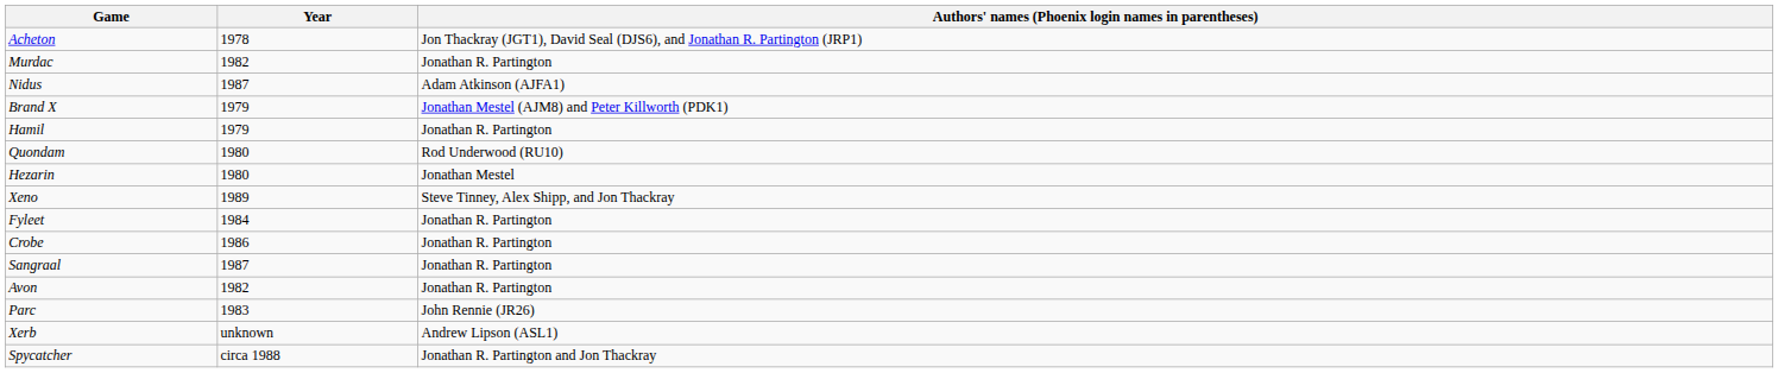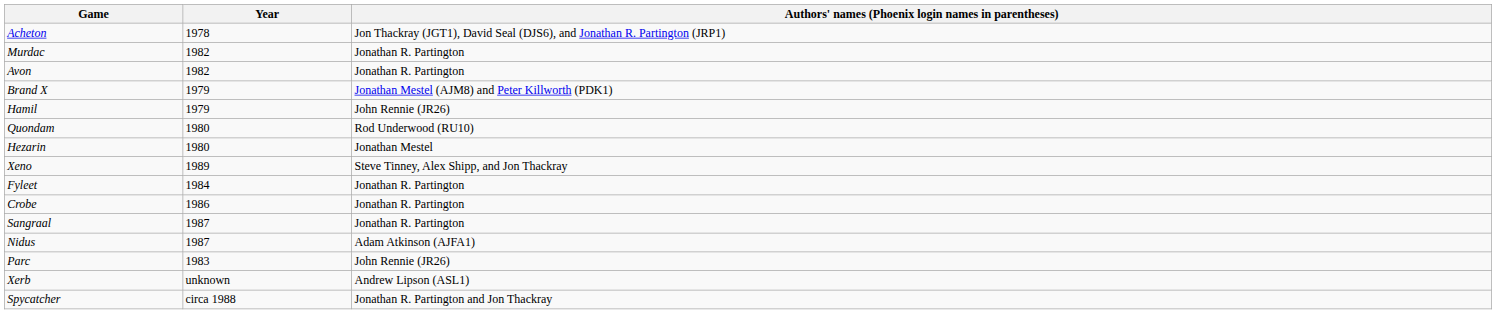rows swapped: Avon <-> Nidus
Hamil | Authors' names (Phoenix login names in parentheses): Jonathan R. Partington -> John Rennie (JR26)
